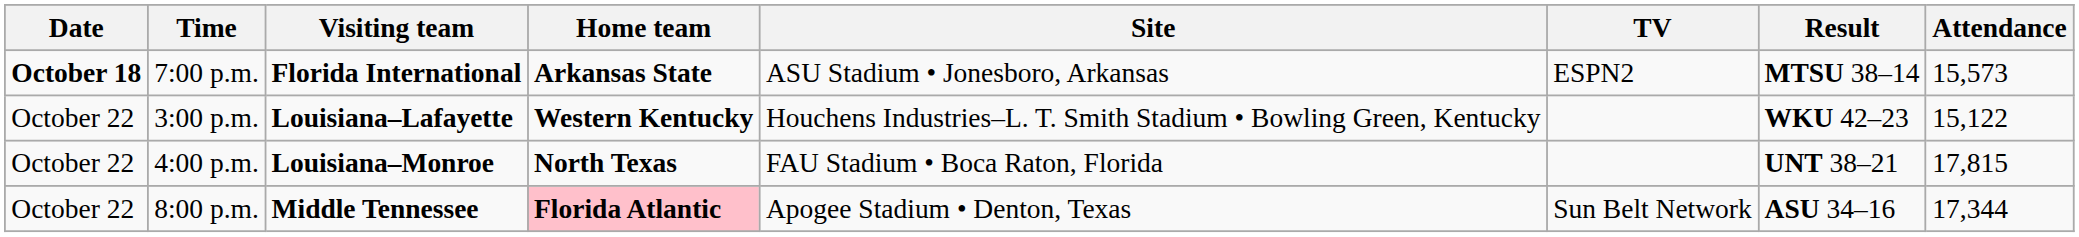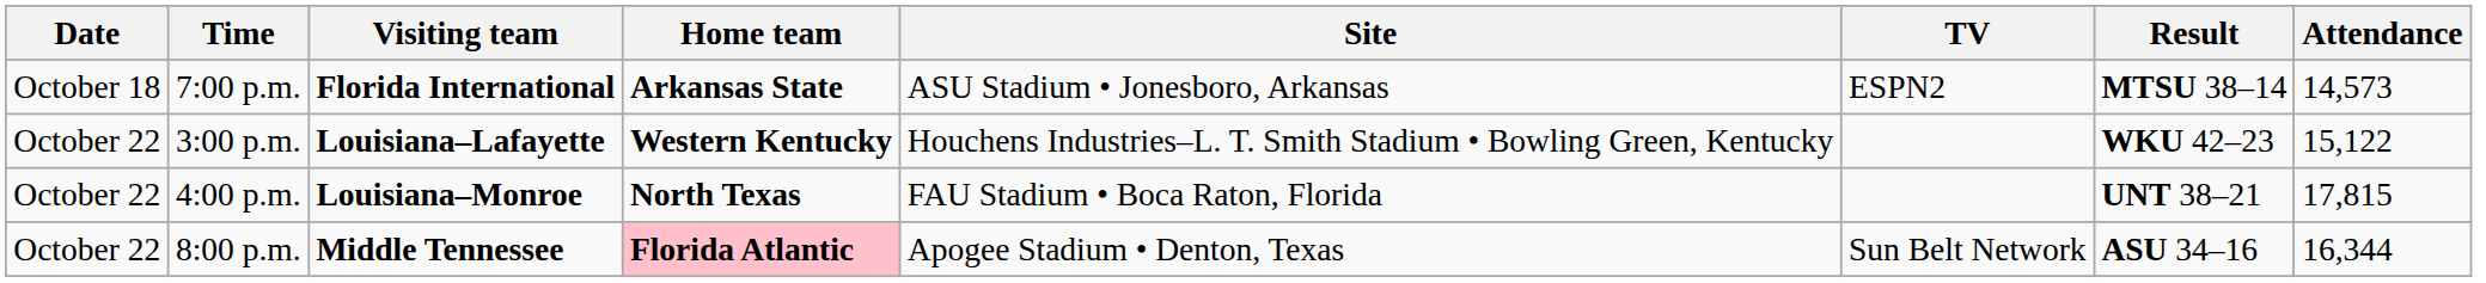7:00 p.m. | Date: bold -> normal
7:00 p.m. | Attendance: 15,573 -> 14,573
8:00 p.m. | Attendance: 17,344 -> 16,344
